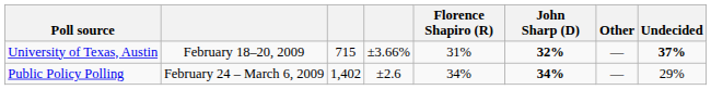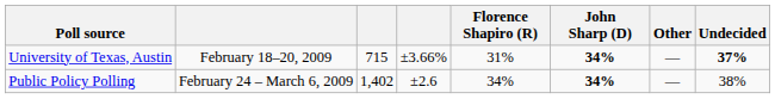University of Texas, Austin | John Sharp (D): 32% -> 34%
Public Policy Polling | Undecided: 29% -> 38%
